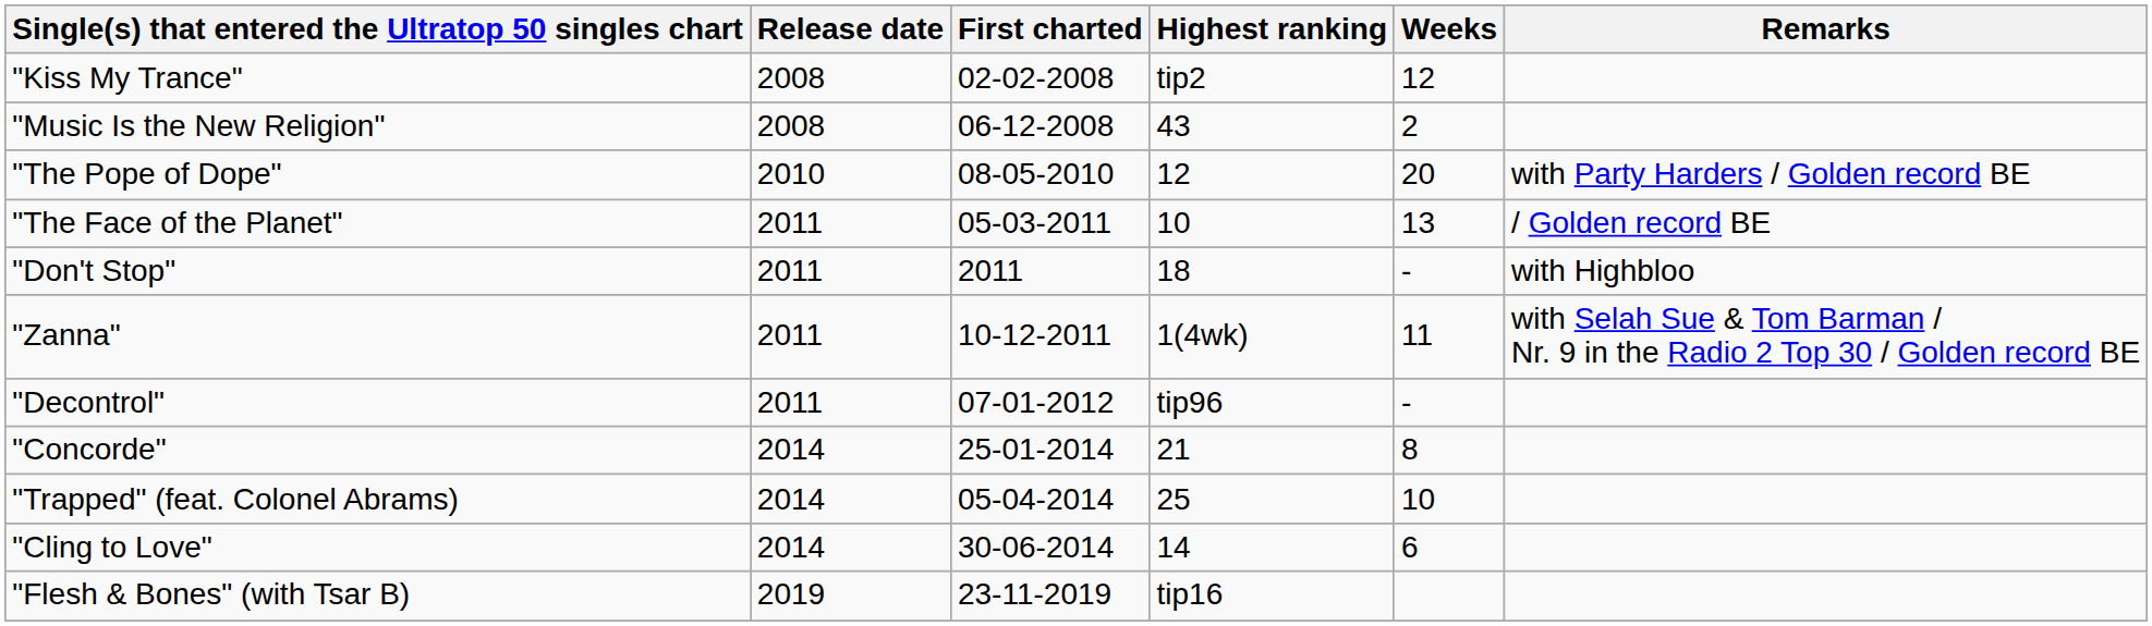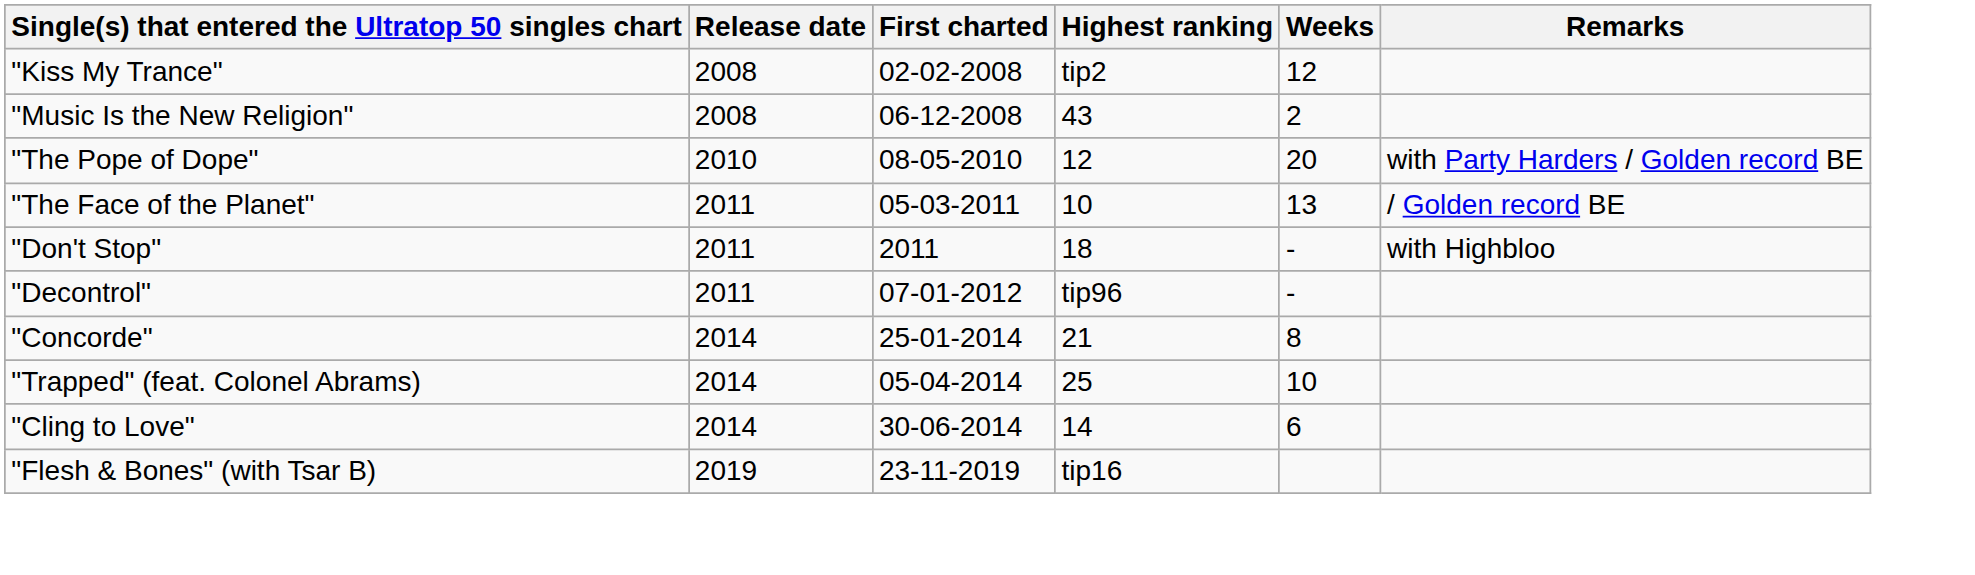- row: "Zanna" | 2011 | 10-12-2011 | 1(4wk) | 11 | with Selah Sue & Tom Barman / Nr. 9 in the Radio 2 Top 30 / Golden record BE
